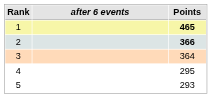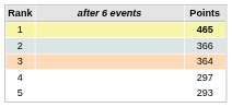2 | Points: bold -> normal
4 | Points: 295 -> 297
